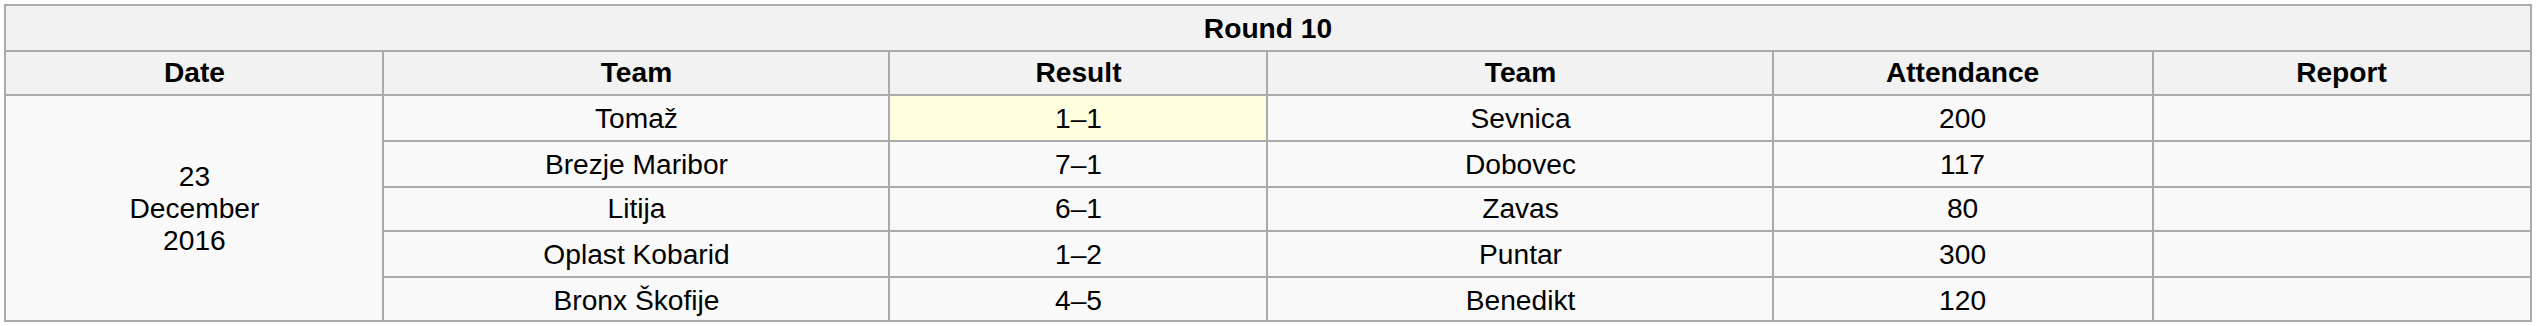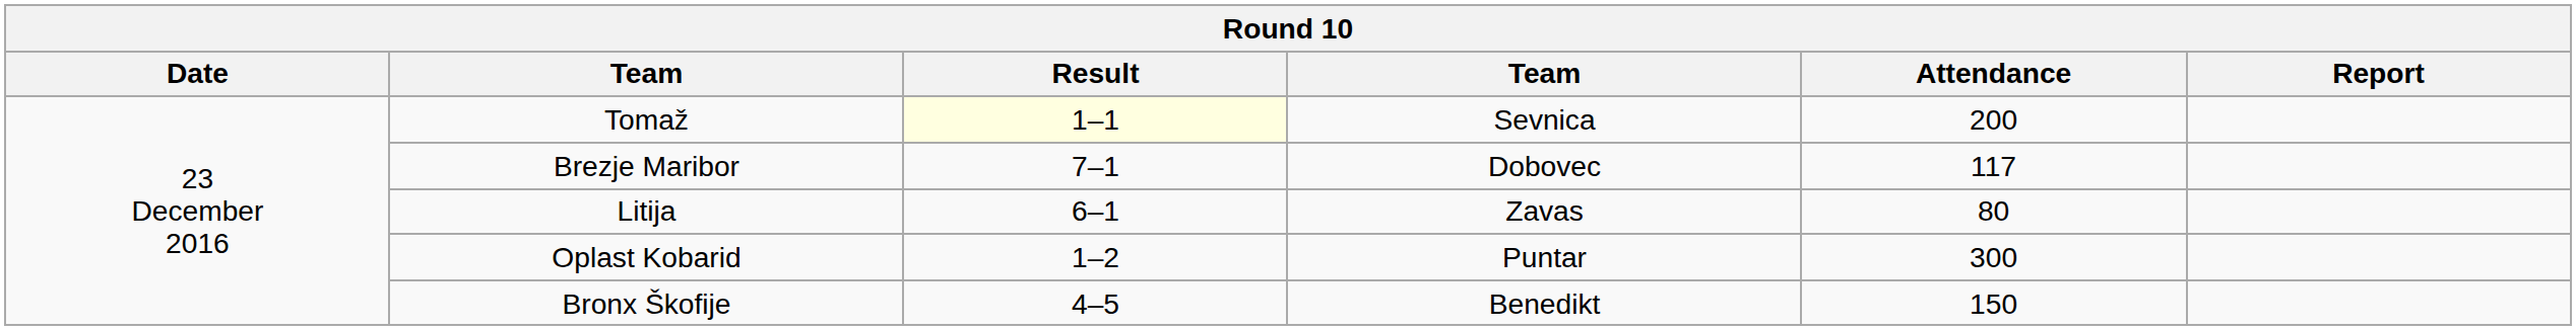Bronx Škofije | Attendance: 120 -> 150
